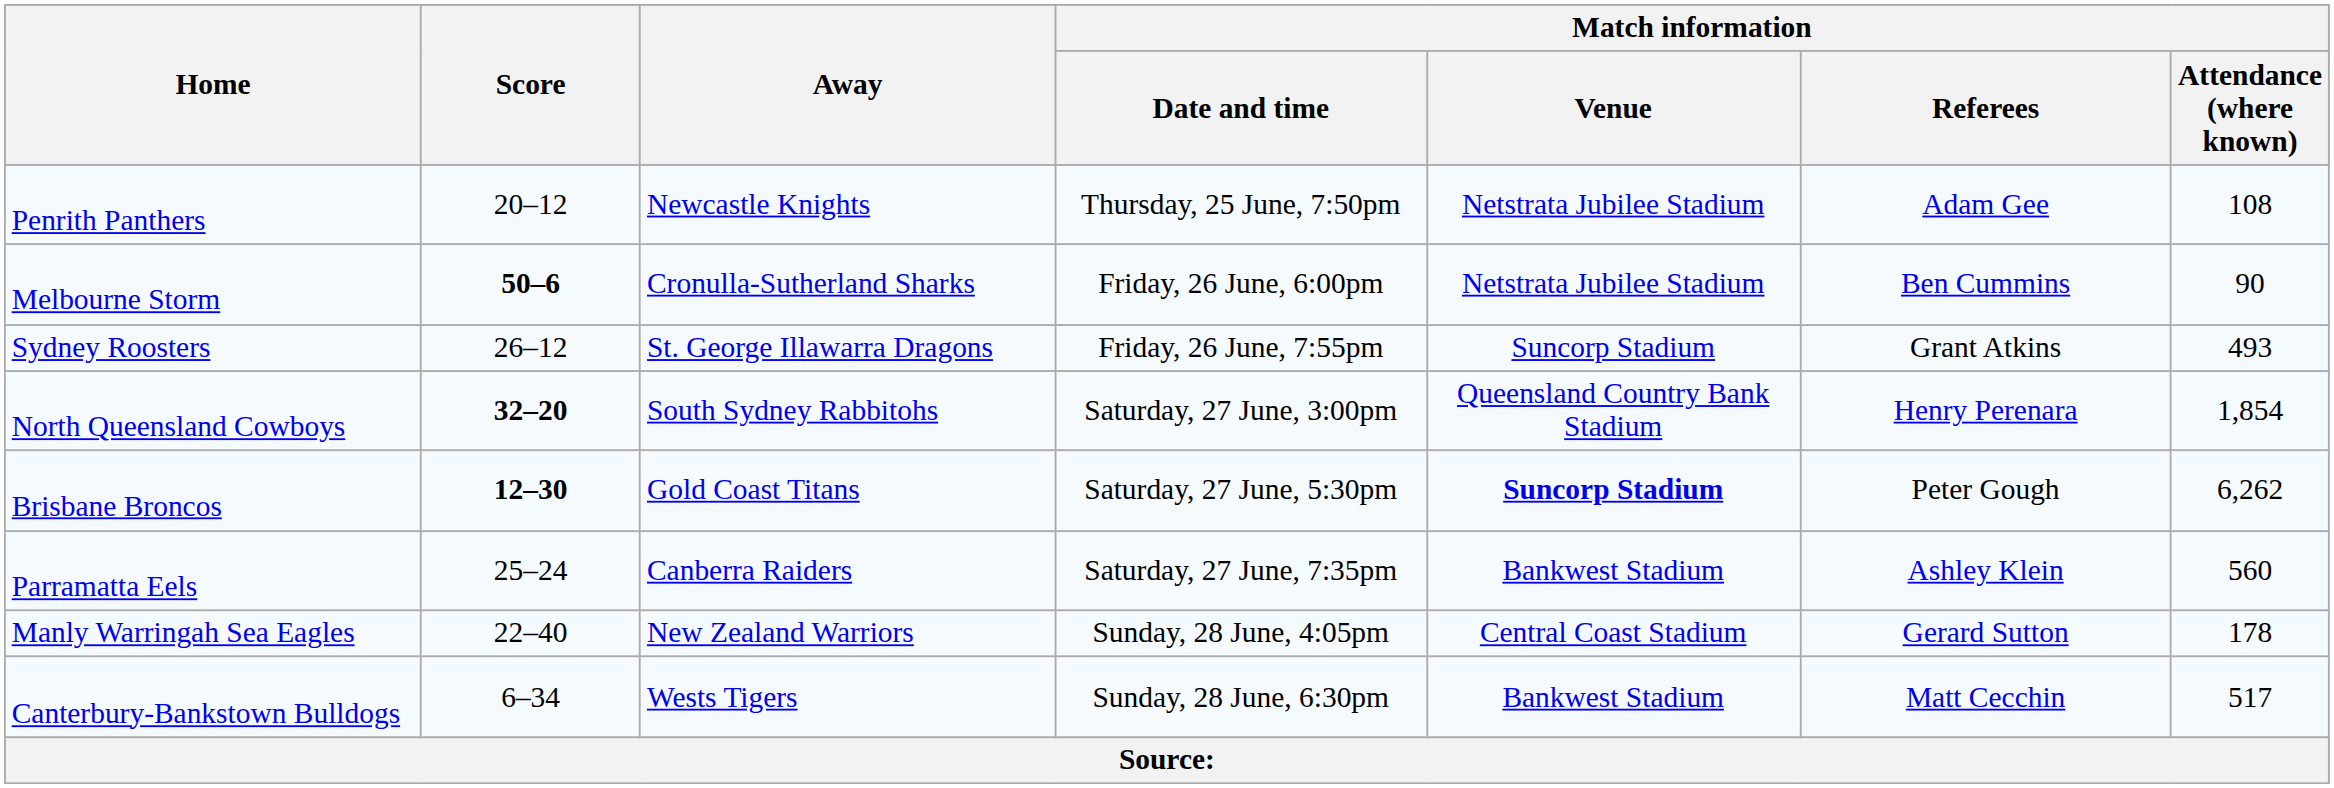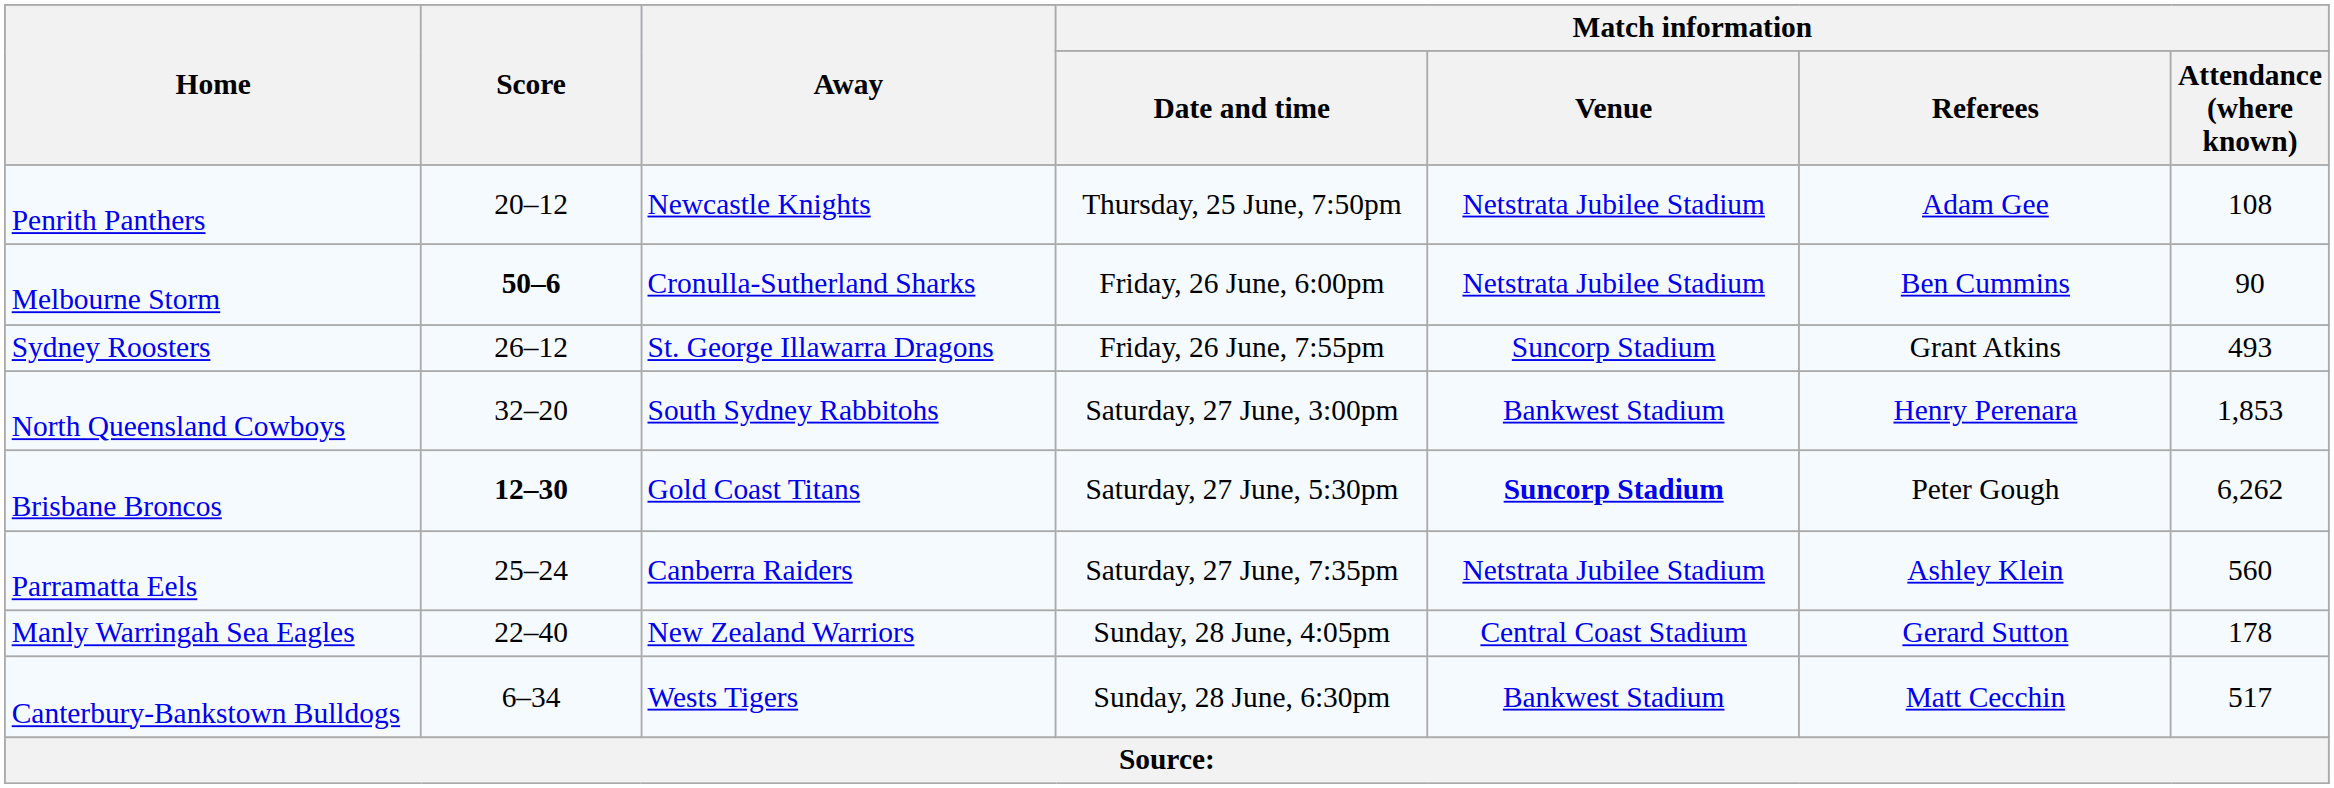North Queensland Cowboys | Score: bold -> normal
North Queensland Cowboys | Match information / Venue: Queensland Country Bank Stadium -> Bankwest Stadium
North Queensland Cowboys | Match information / Attendance (where known): 1,854 -> 1,853
Parramatta Eels | Match information / Venue: Bankwest Stadium -> Netstrata Jubilee Stadium
